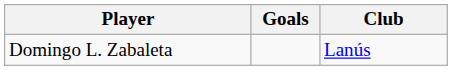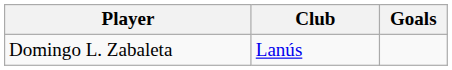columns swapped: Goals <-> Club
